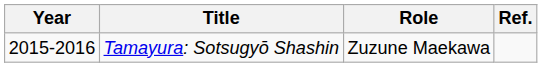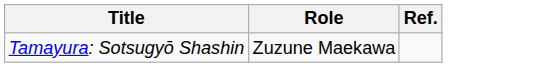- column: Year | 2015-2016
